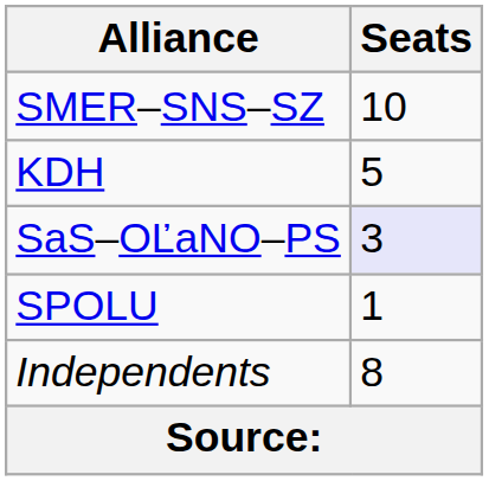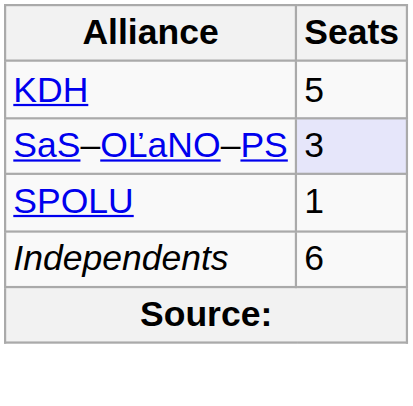- row: SMER–SNS–SZ | 10
Independents | Seats: 8 -> 6
